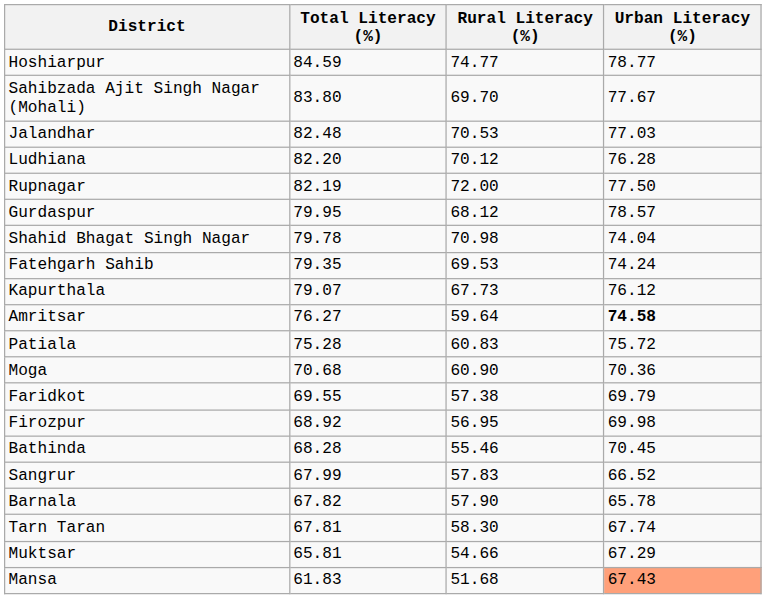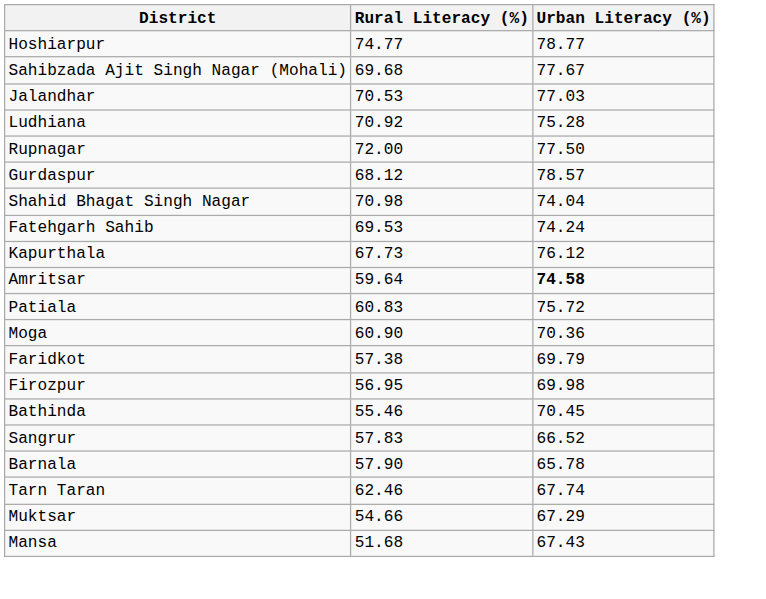- column: Total Literacy (%) | 84.59 | 83.80 | 82.48 | 82.20 | 82.19 | 79.95 | 79.78 | 79.35 | 79.07 | 76.27 | 75.28 | 70.68 | 69.55 | 68.92 | 68.28 | 67.99 | 67.82 | 67.81 | 65.81 | 61.83
Sahibzada Ajit Singh Nagar (Mohali) | Rural Literacy (%): 69.70 -> 69.68
Ludhiana | Rural Literacy (%): 70.12 -> 70.92
Ludhiana | Urban Literacy (%): 76.28 -> 75.28
Tarn Taran | Rural Literacy (%): 58.30 -> 62.46
Mansa | Urban Literacy (%): lightsalmon background -> no background
